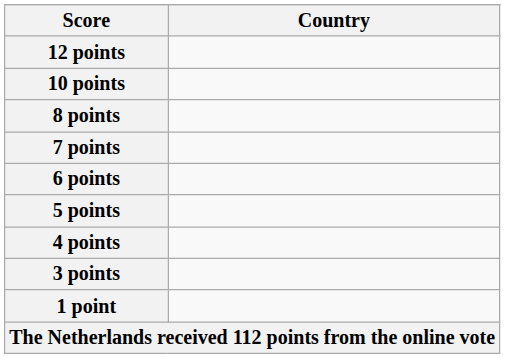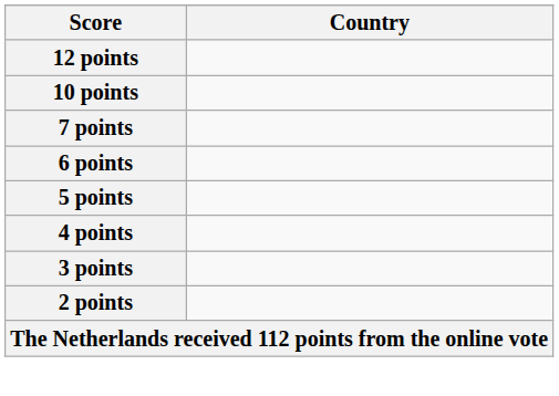- row: 8 points
+ row: 2 points
- row: 1 point
